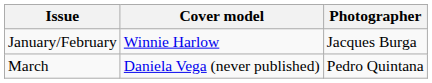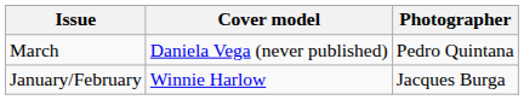rows swapped: January/February <-> March
